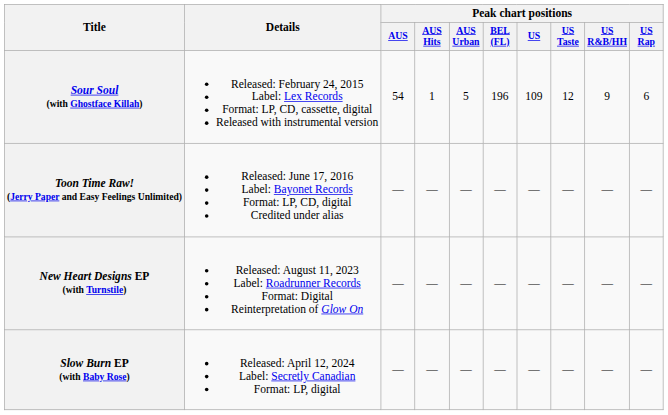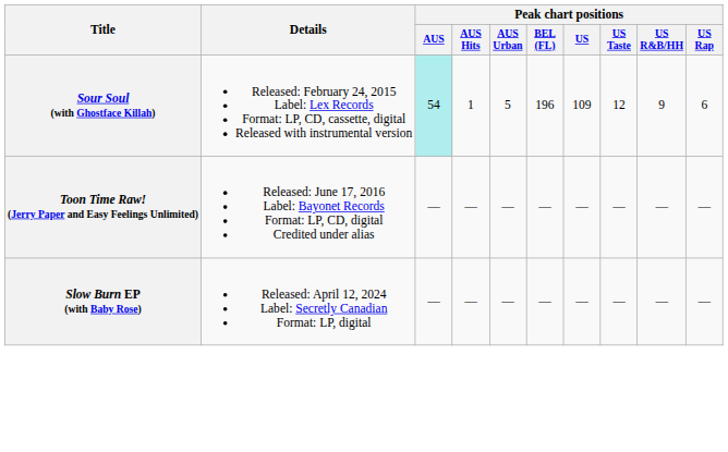Sour Soul (with Ghostface Killah) | Peak chart positions / AUS: no background -> paleturquoise background
- row: New Heart Designs EP (with Turnstile) | Released: August 11, 2023 Label: Roadrunner Records Format: Digital Reinterpretation of Glow On | — | — | — | — | — | — | — | —
